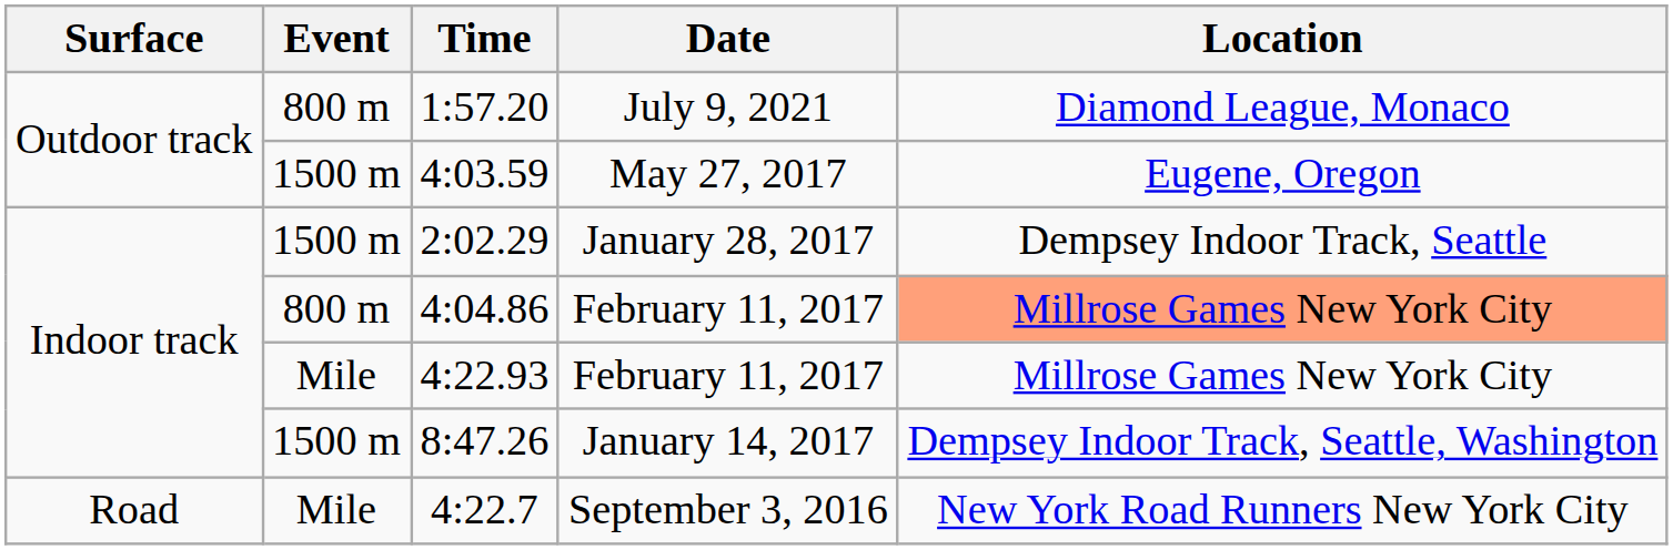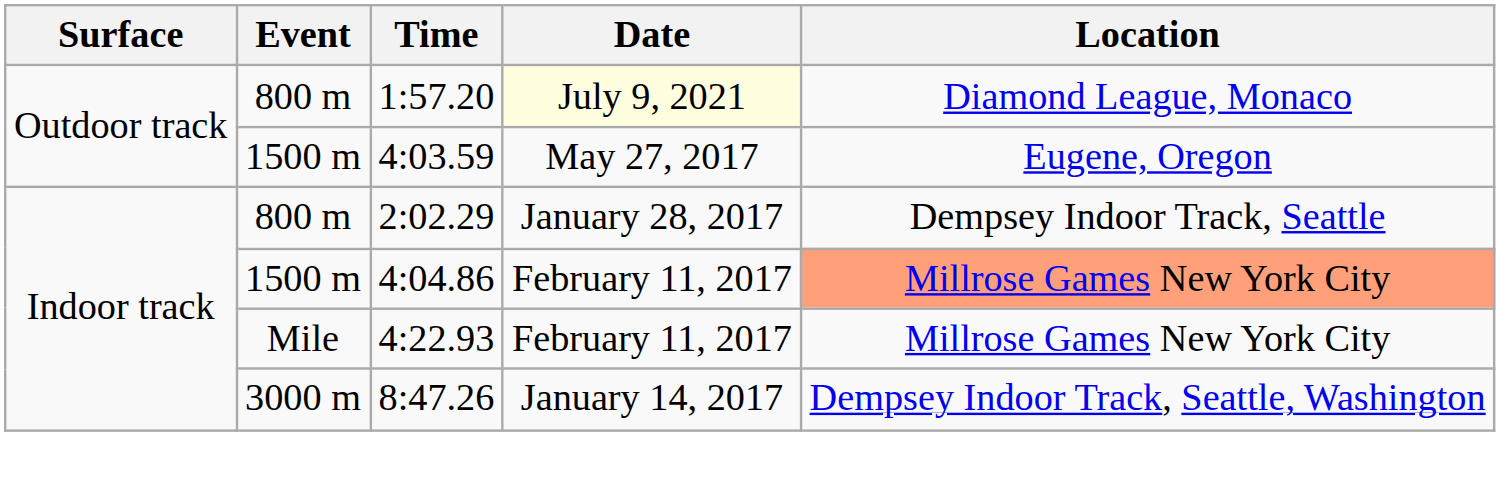1:57.20 | Date: no background -> lightyellow background
2:02.29 | Event: 1500 m -> 800 m
4:04.86 | Event: 800 m -> 1500 m
8:47.26 | Event: 1500 m -> 3000 m
- row: Road | Mile | 4:22.7 | September 3, 2016 | New York Road Runners New York City
